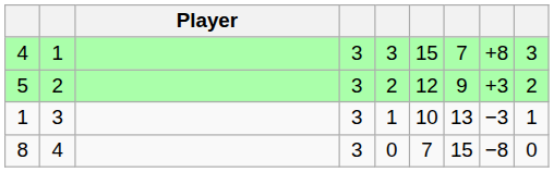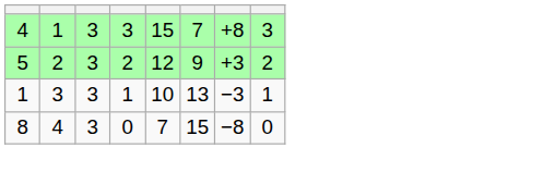- column: Player
